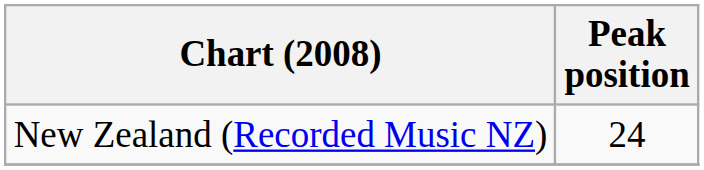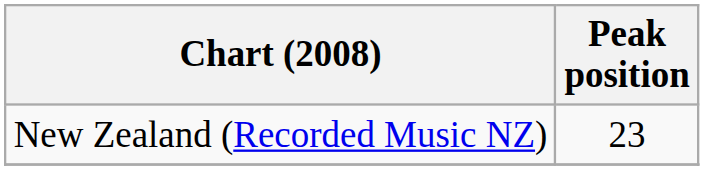New Zealand (Recorded Music NZ) | Peak position: 24 -> 23
